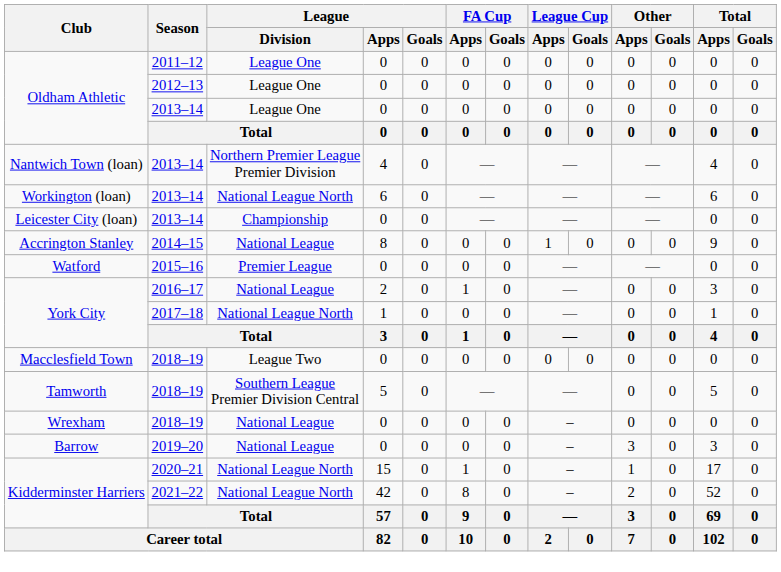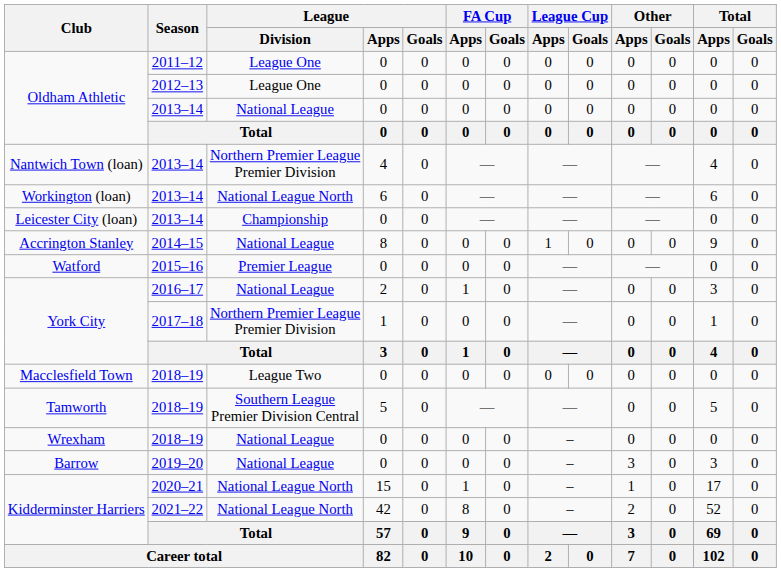Oldham Athletic / 2013–14 | League / Division: League One -> National League
York City / 2017–18 | League / Division: National League North -> Northern Premier League Premier Division
